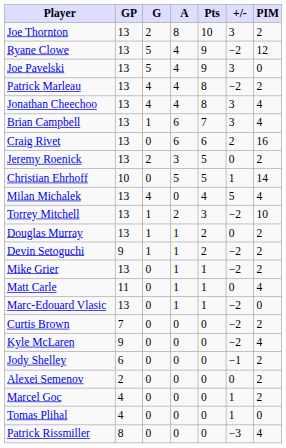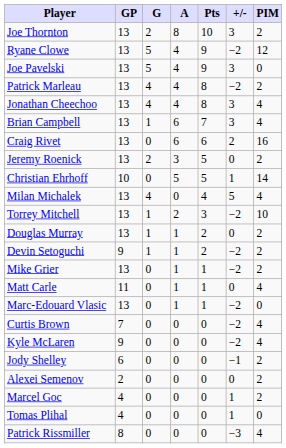Curtis Brown | PIM: 2 -> 4
